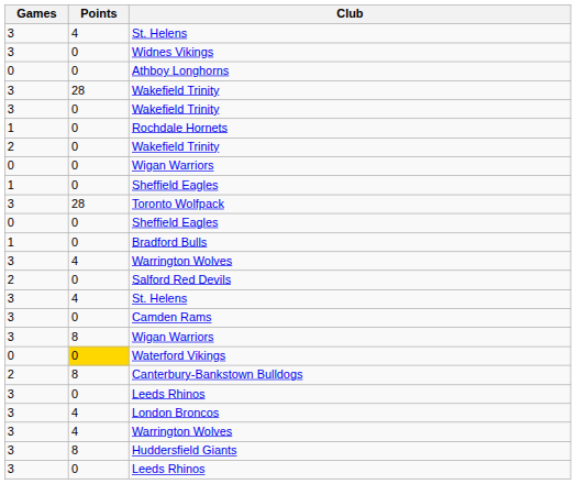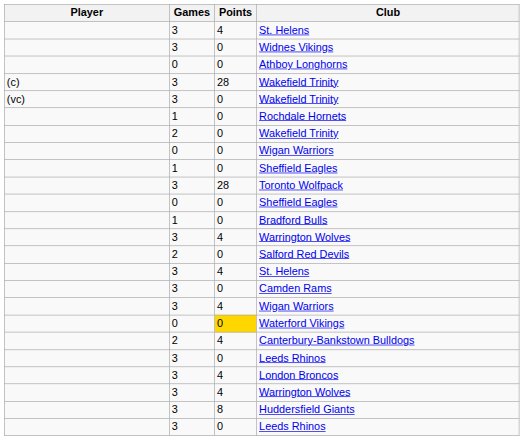+ column: Player | (c) | (vc)
3 / Wigan Warriors | Points: 8 -> 4
Canterbury-Bankstown Bulldogs | Points: 8 -> 4
